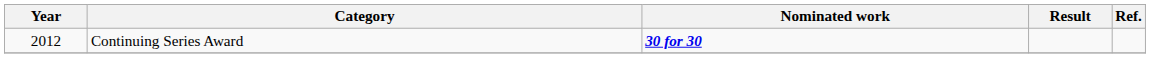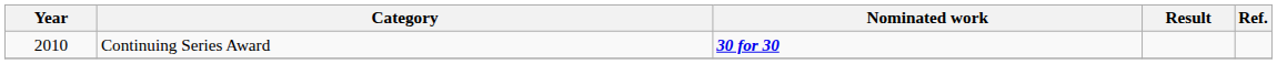Continuing Series Award | Year: 2012 -> 2010
